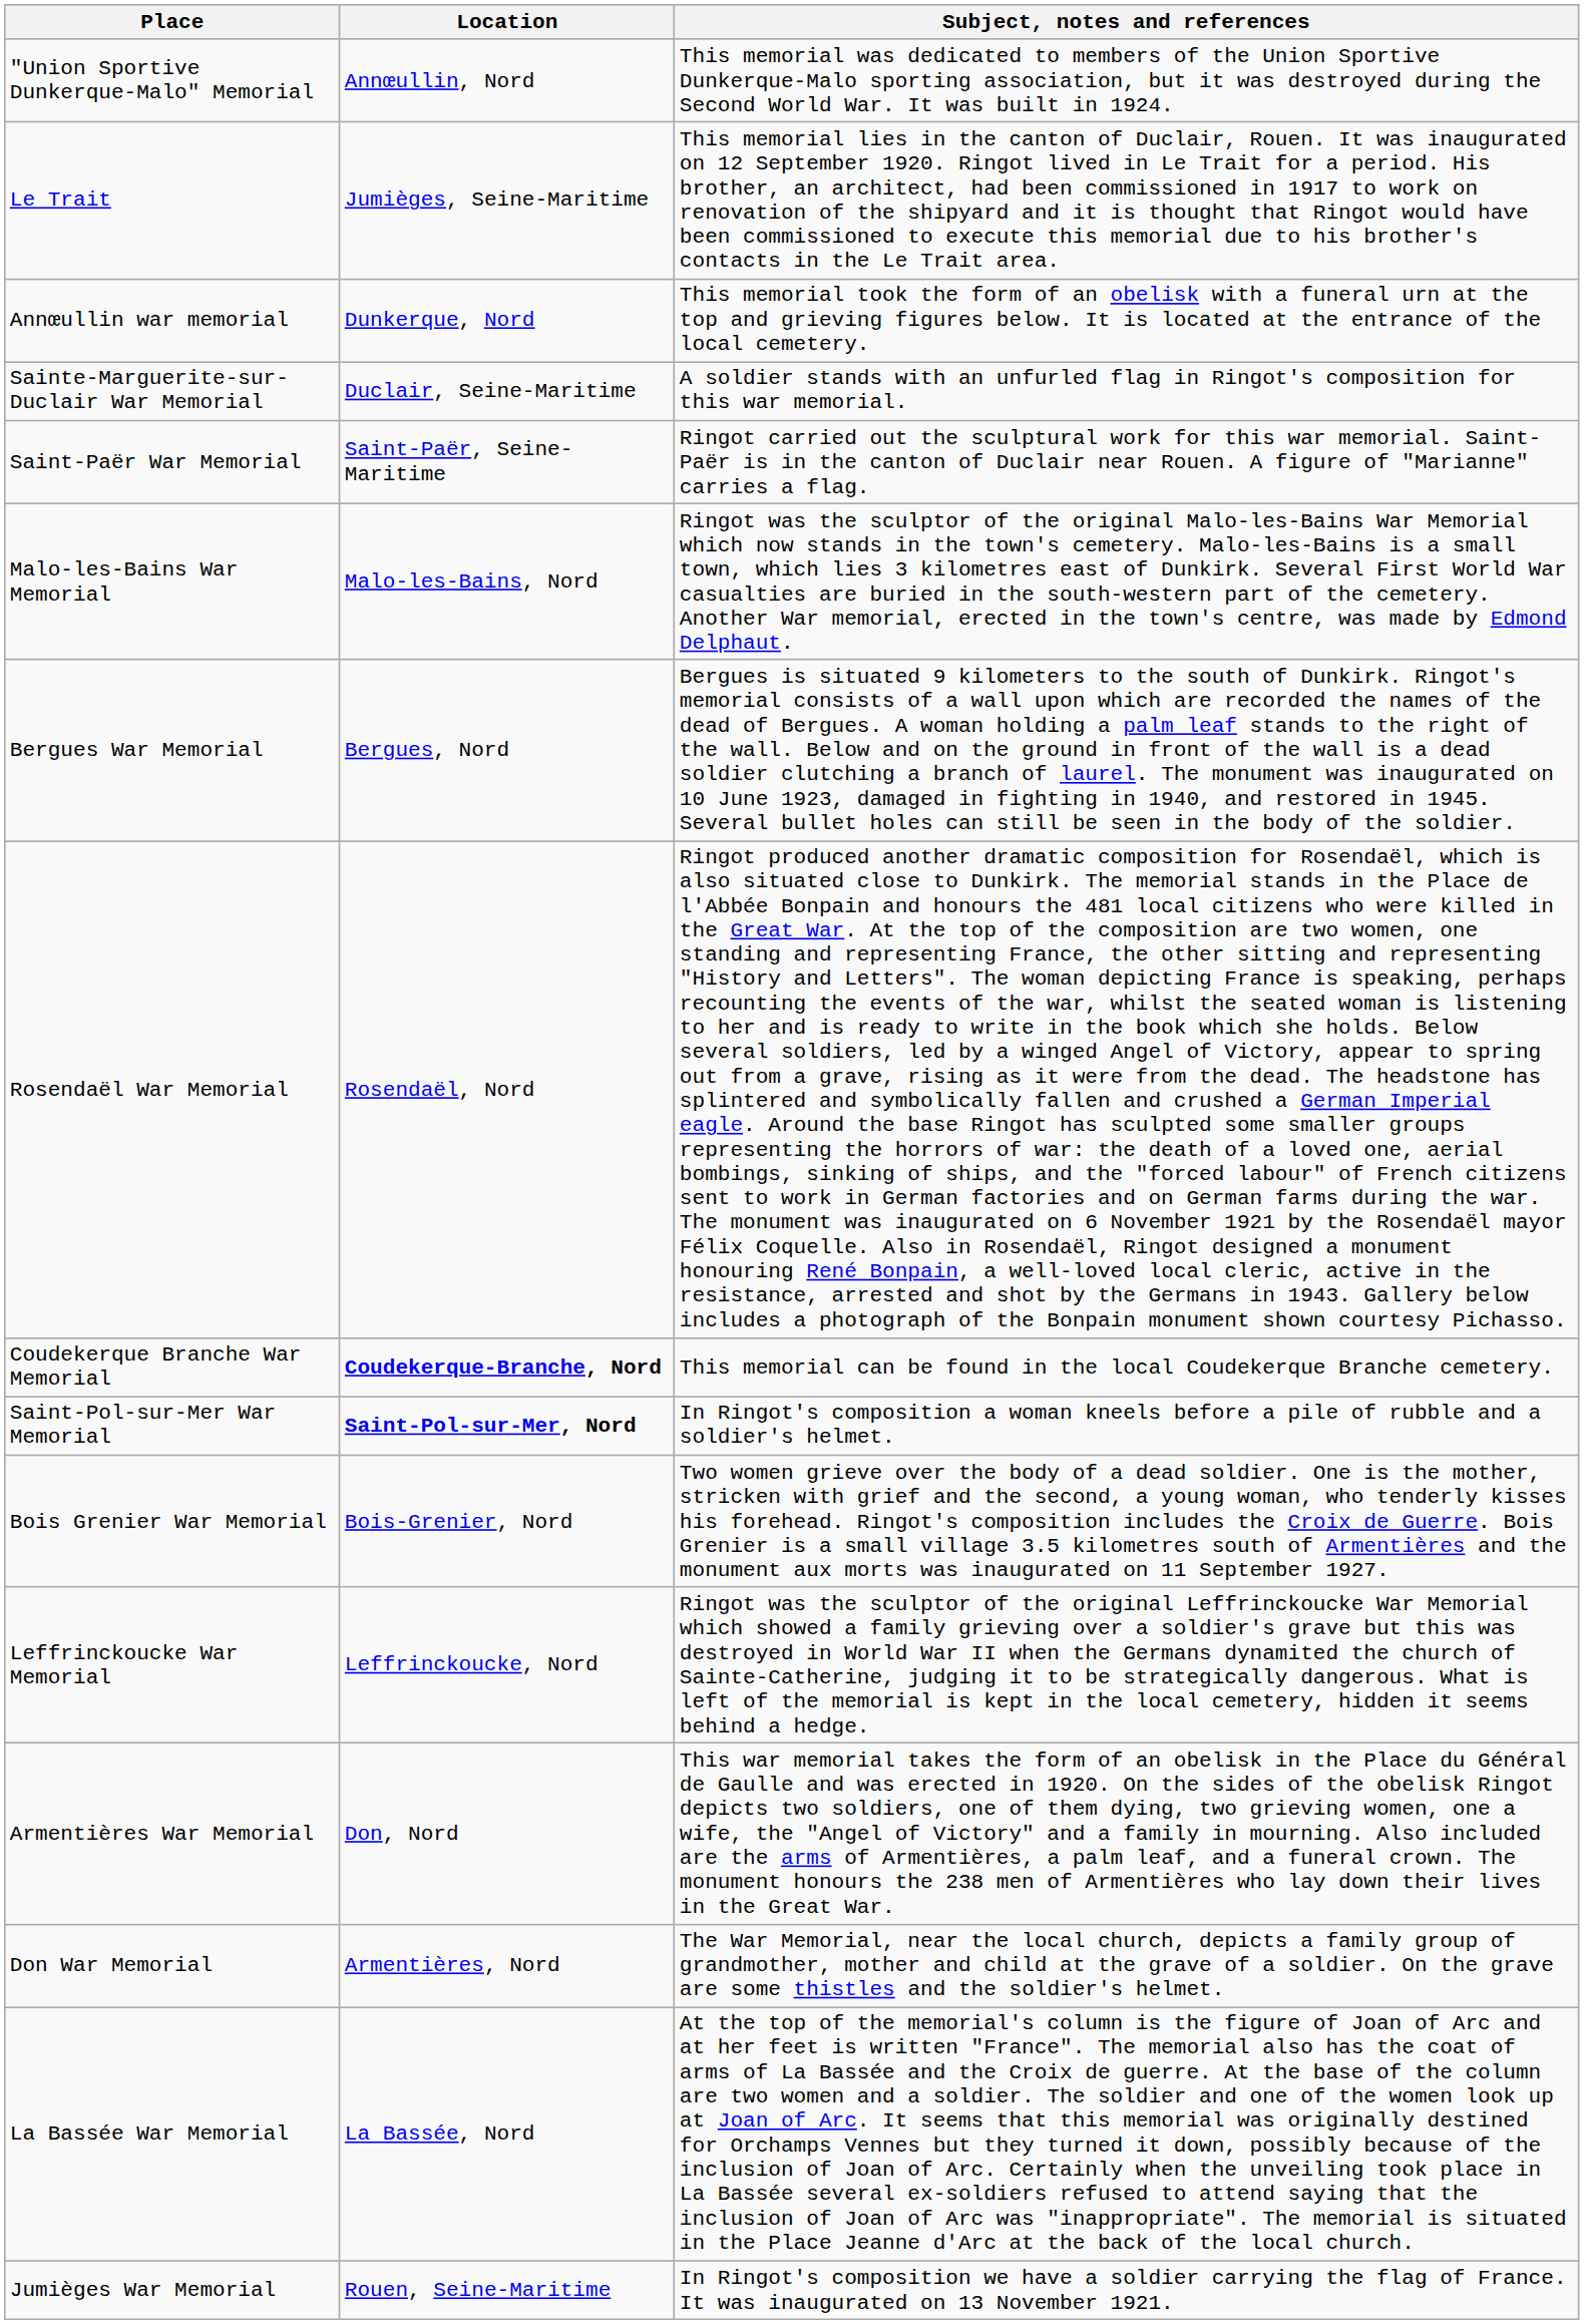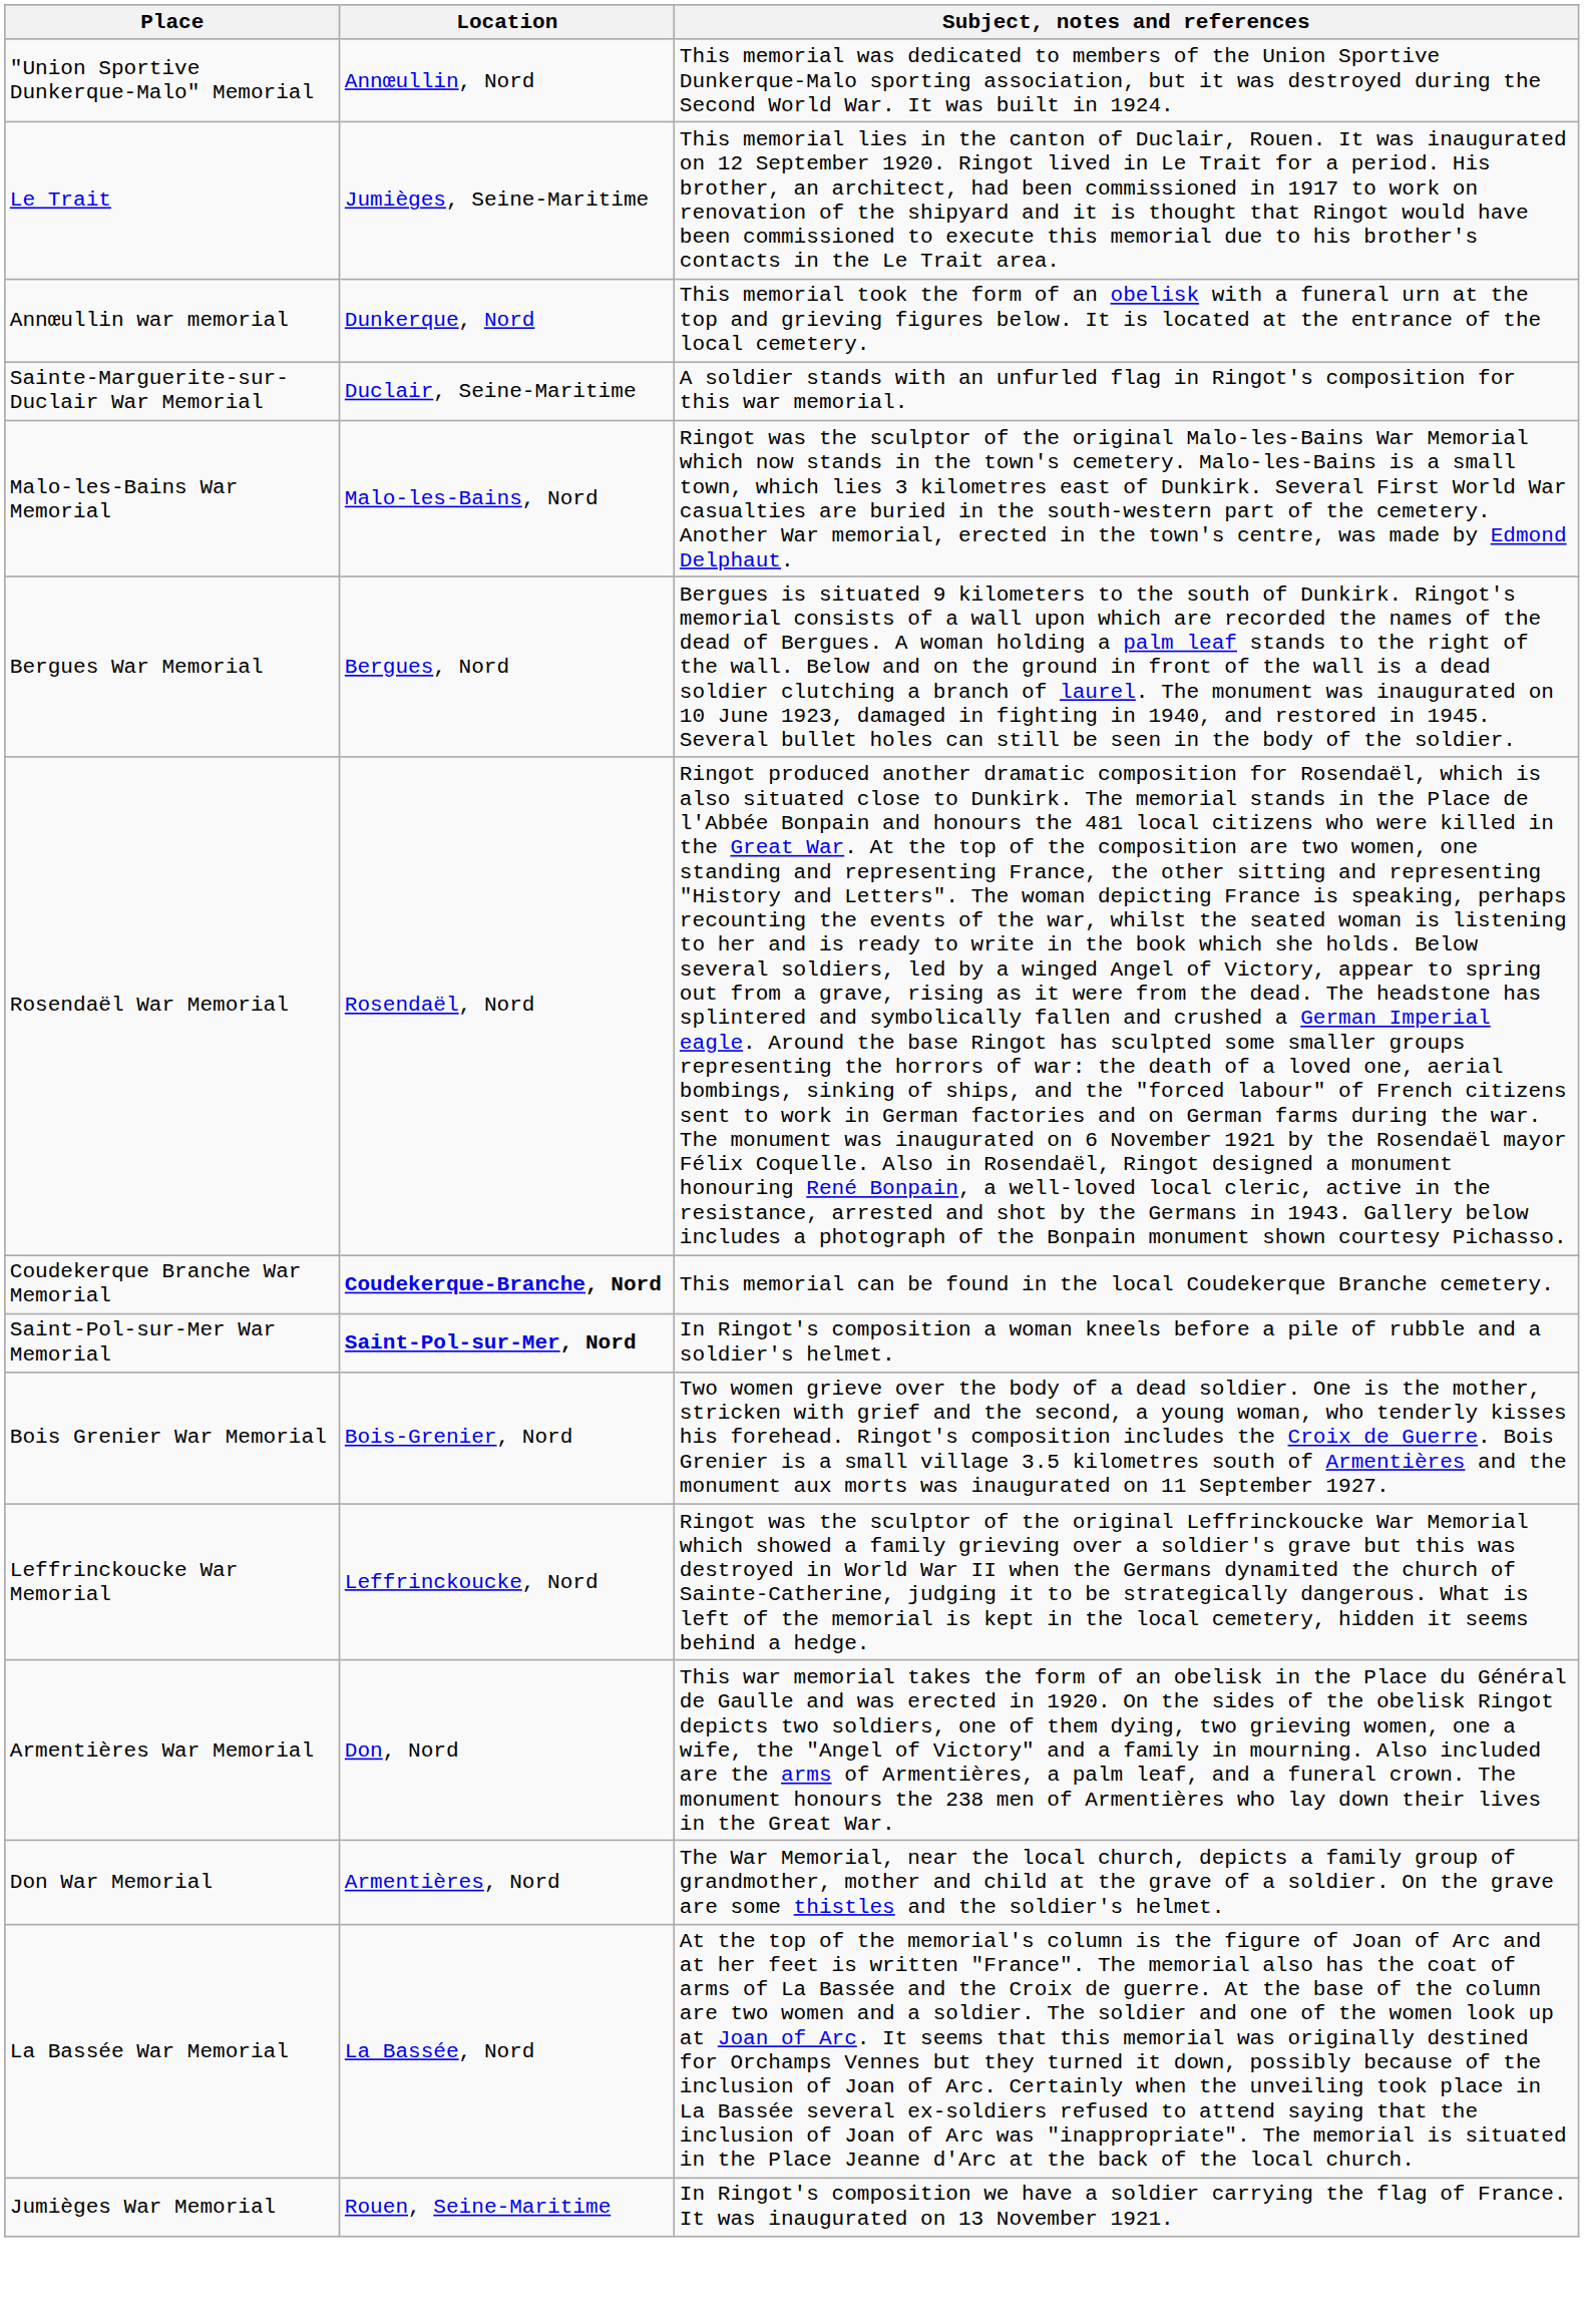- row: Saint-Paër War Memorial | Saint-Paër, Seine-Maritime | Ringot carried out the sculptural work for this war memorial. Saint-Paër is in the canton of Duclair near Rouen. A figure of "Marianne" carries a flag.
